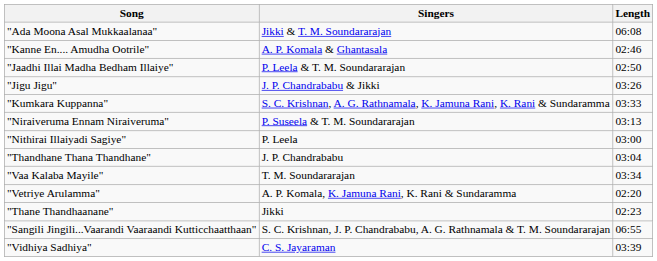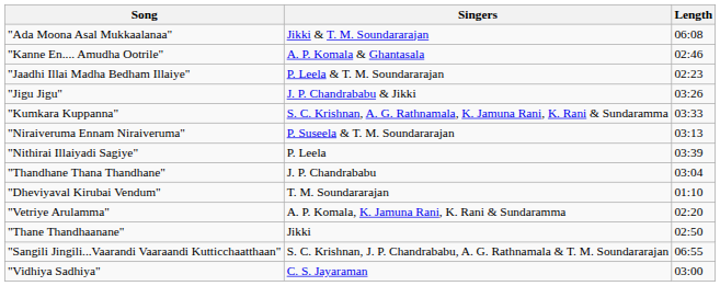"Jaadhi Illai Madha Bedham Illaiye" | Length: 02:50 -> 02:23
"Nithirai Illaiyadi Sagiye" | Length: 03:00 -> 03:39
- row: "Vaa Kalaba Mayile" | T. M. Soundararajan | 03:34
+ row: "Dheviyaval Kirubai Vendum" | T. M. Soundararajan | 01:10
"Thane Thandhaanane" | Length: 02:23 -> 02:50
"Vidhiya Sadhiya" | Length: 03:39 -> 03:00
